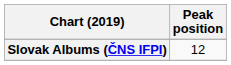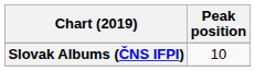Slovak Albums (ČNS IFPI) | Peak position: 12 -> 10
